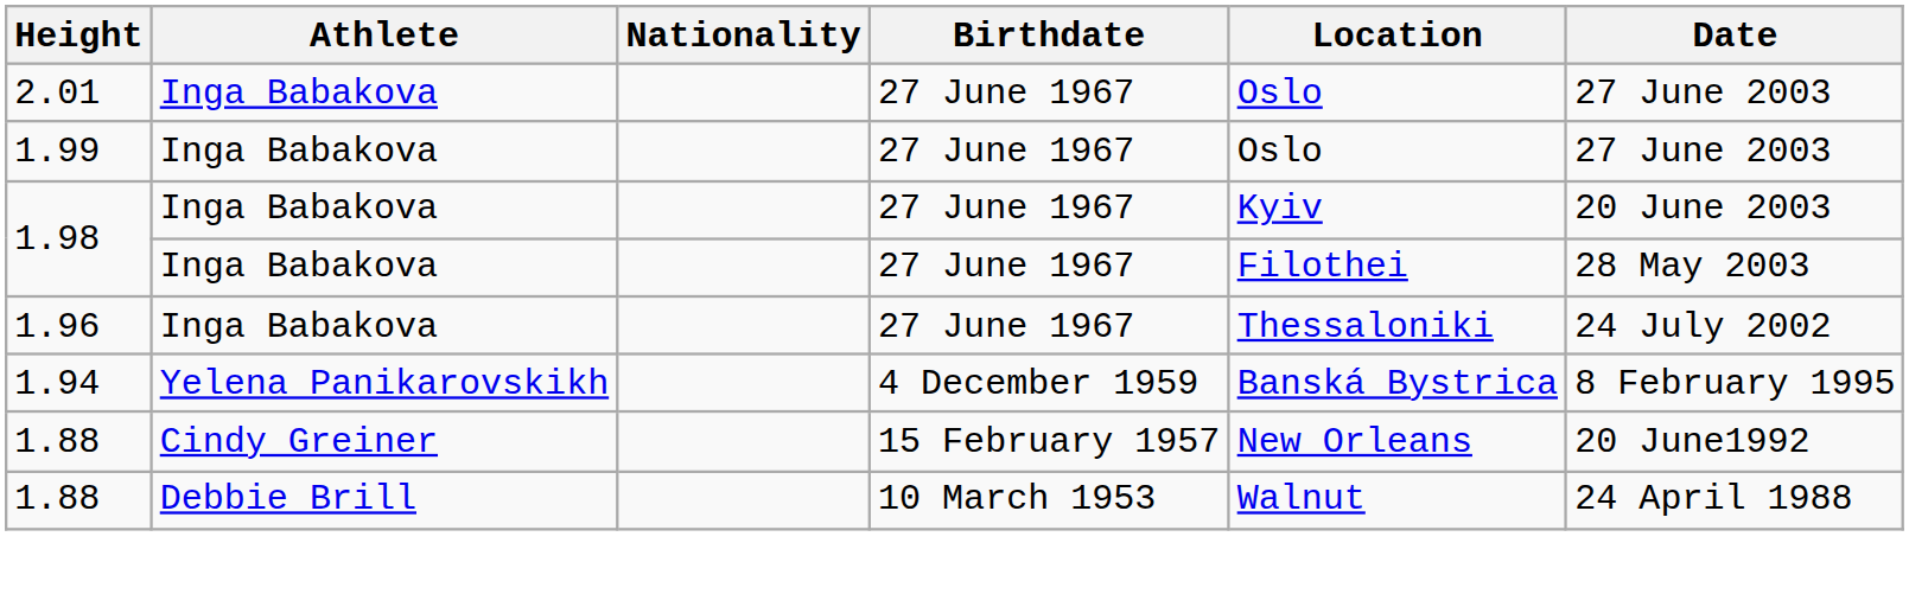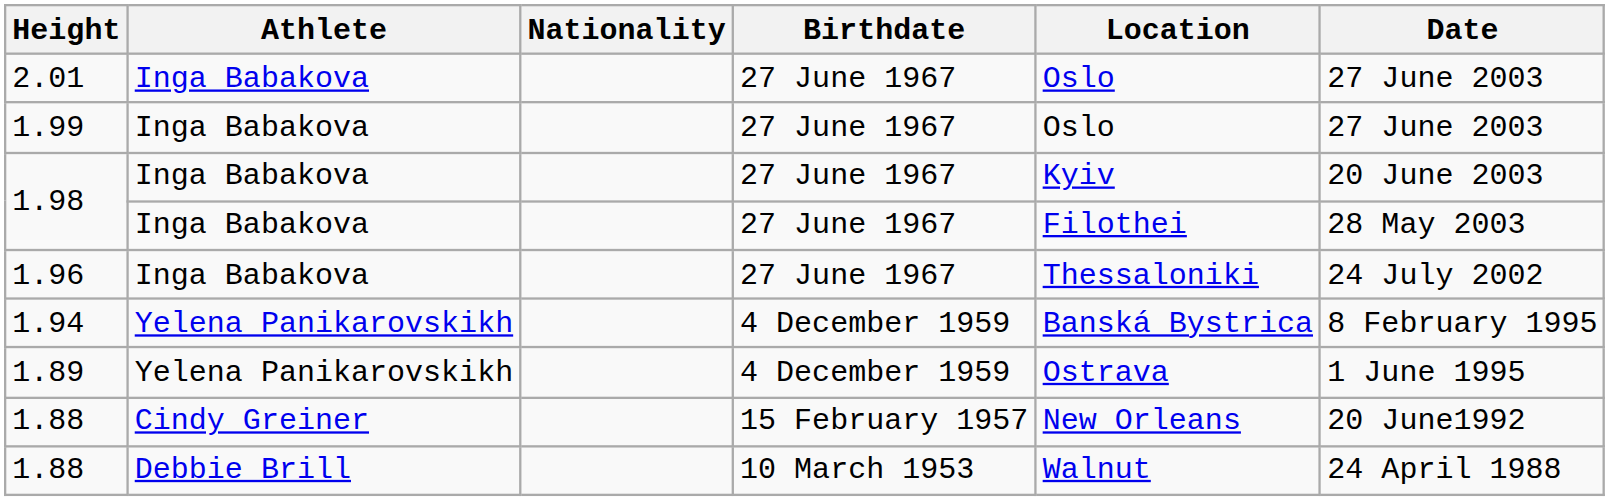+ row: 1.89 | Yelena Panikarovskikh | 4 December 1959 | Ostrava | 1 June 1995
